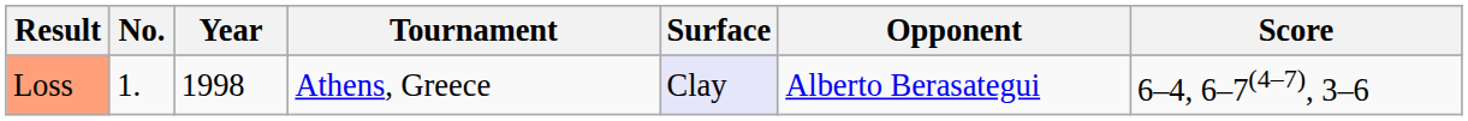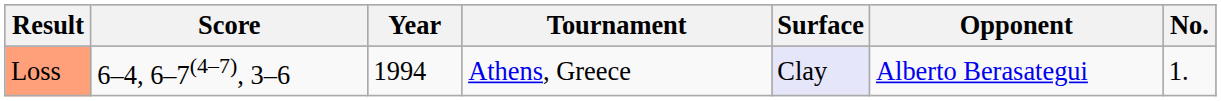columns swapped: No. <-> Score
Loss | Year: 1998 -> 1994
